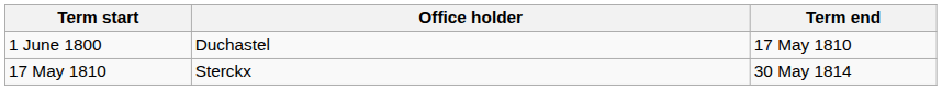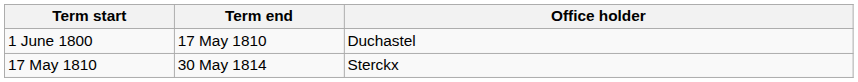columns swapped: Term end <-> Office holder
